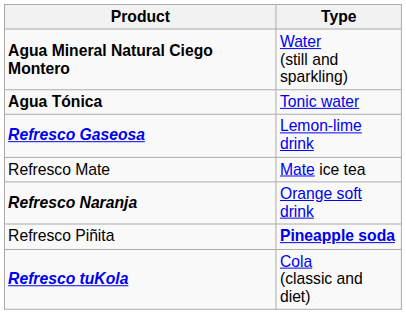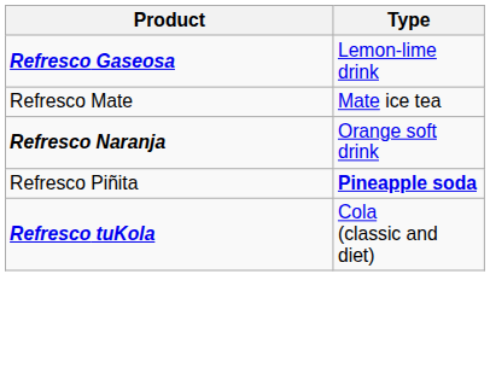- row: Agua Mineral Natural Ciego Montero | Water (still and sparkling)
- row: Agua Tónica | Tonic water
